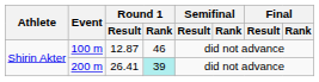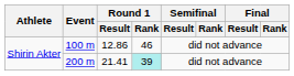100 m | Round 1 / Result: 12.87 -> 12.86
200 m | Round 1 / Result: 26.41 -> 21.41
